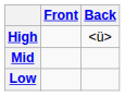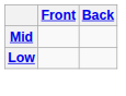- row: High
